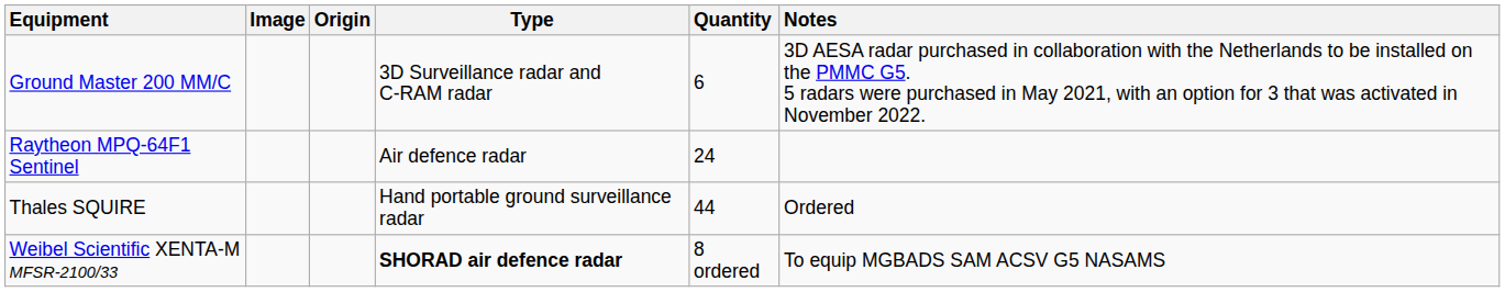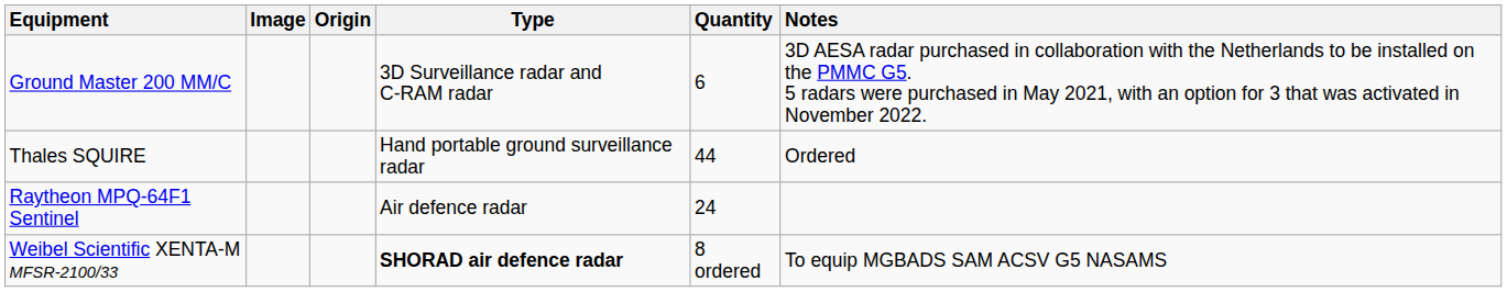rows swapped: Thales SQUIRE <-> Raytheon MPQ-64F1 Sentinel
